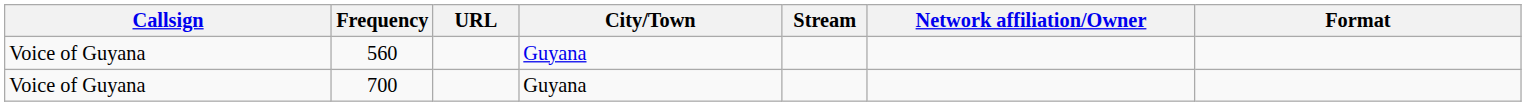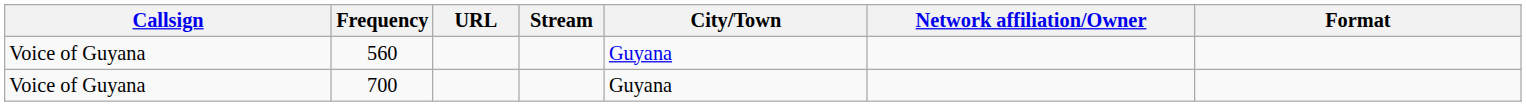columns swapped: Stream <-> City/Town
